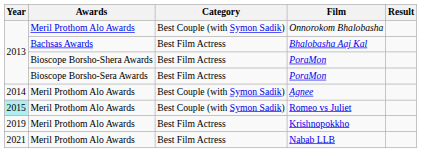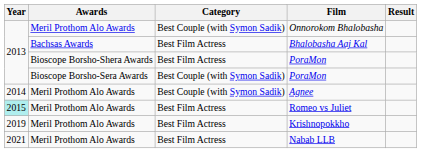Bioscope Borsho-Sera Awards / PoraMon | Category: Best Film Actress -> Best Couple (with Symon Sadik)
Romeo vs Juliet | Category: Best Couple (with Symon Sadik) -> Best Film Actress
